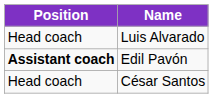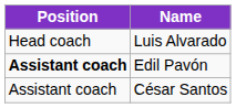César Santos | Position: Head coach -> Assistant coach
